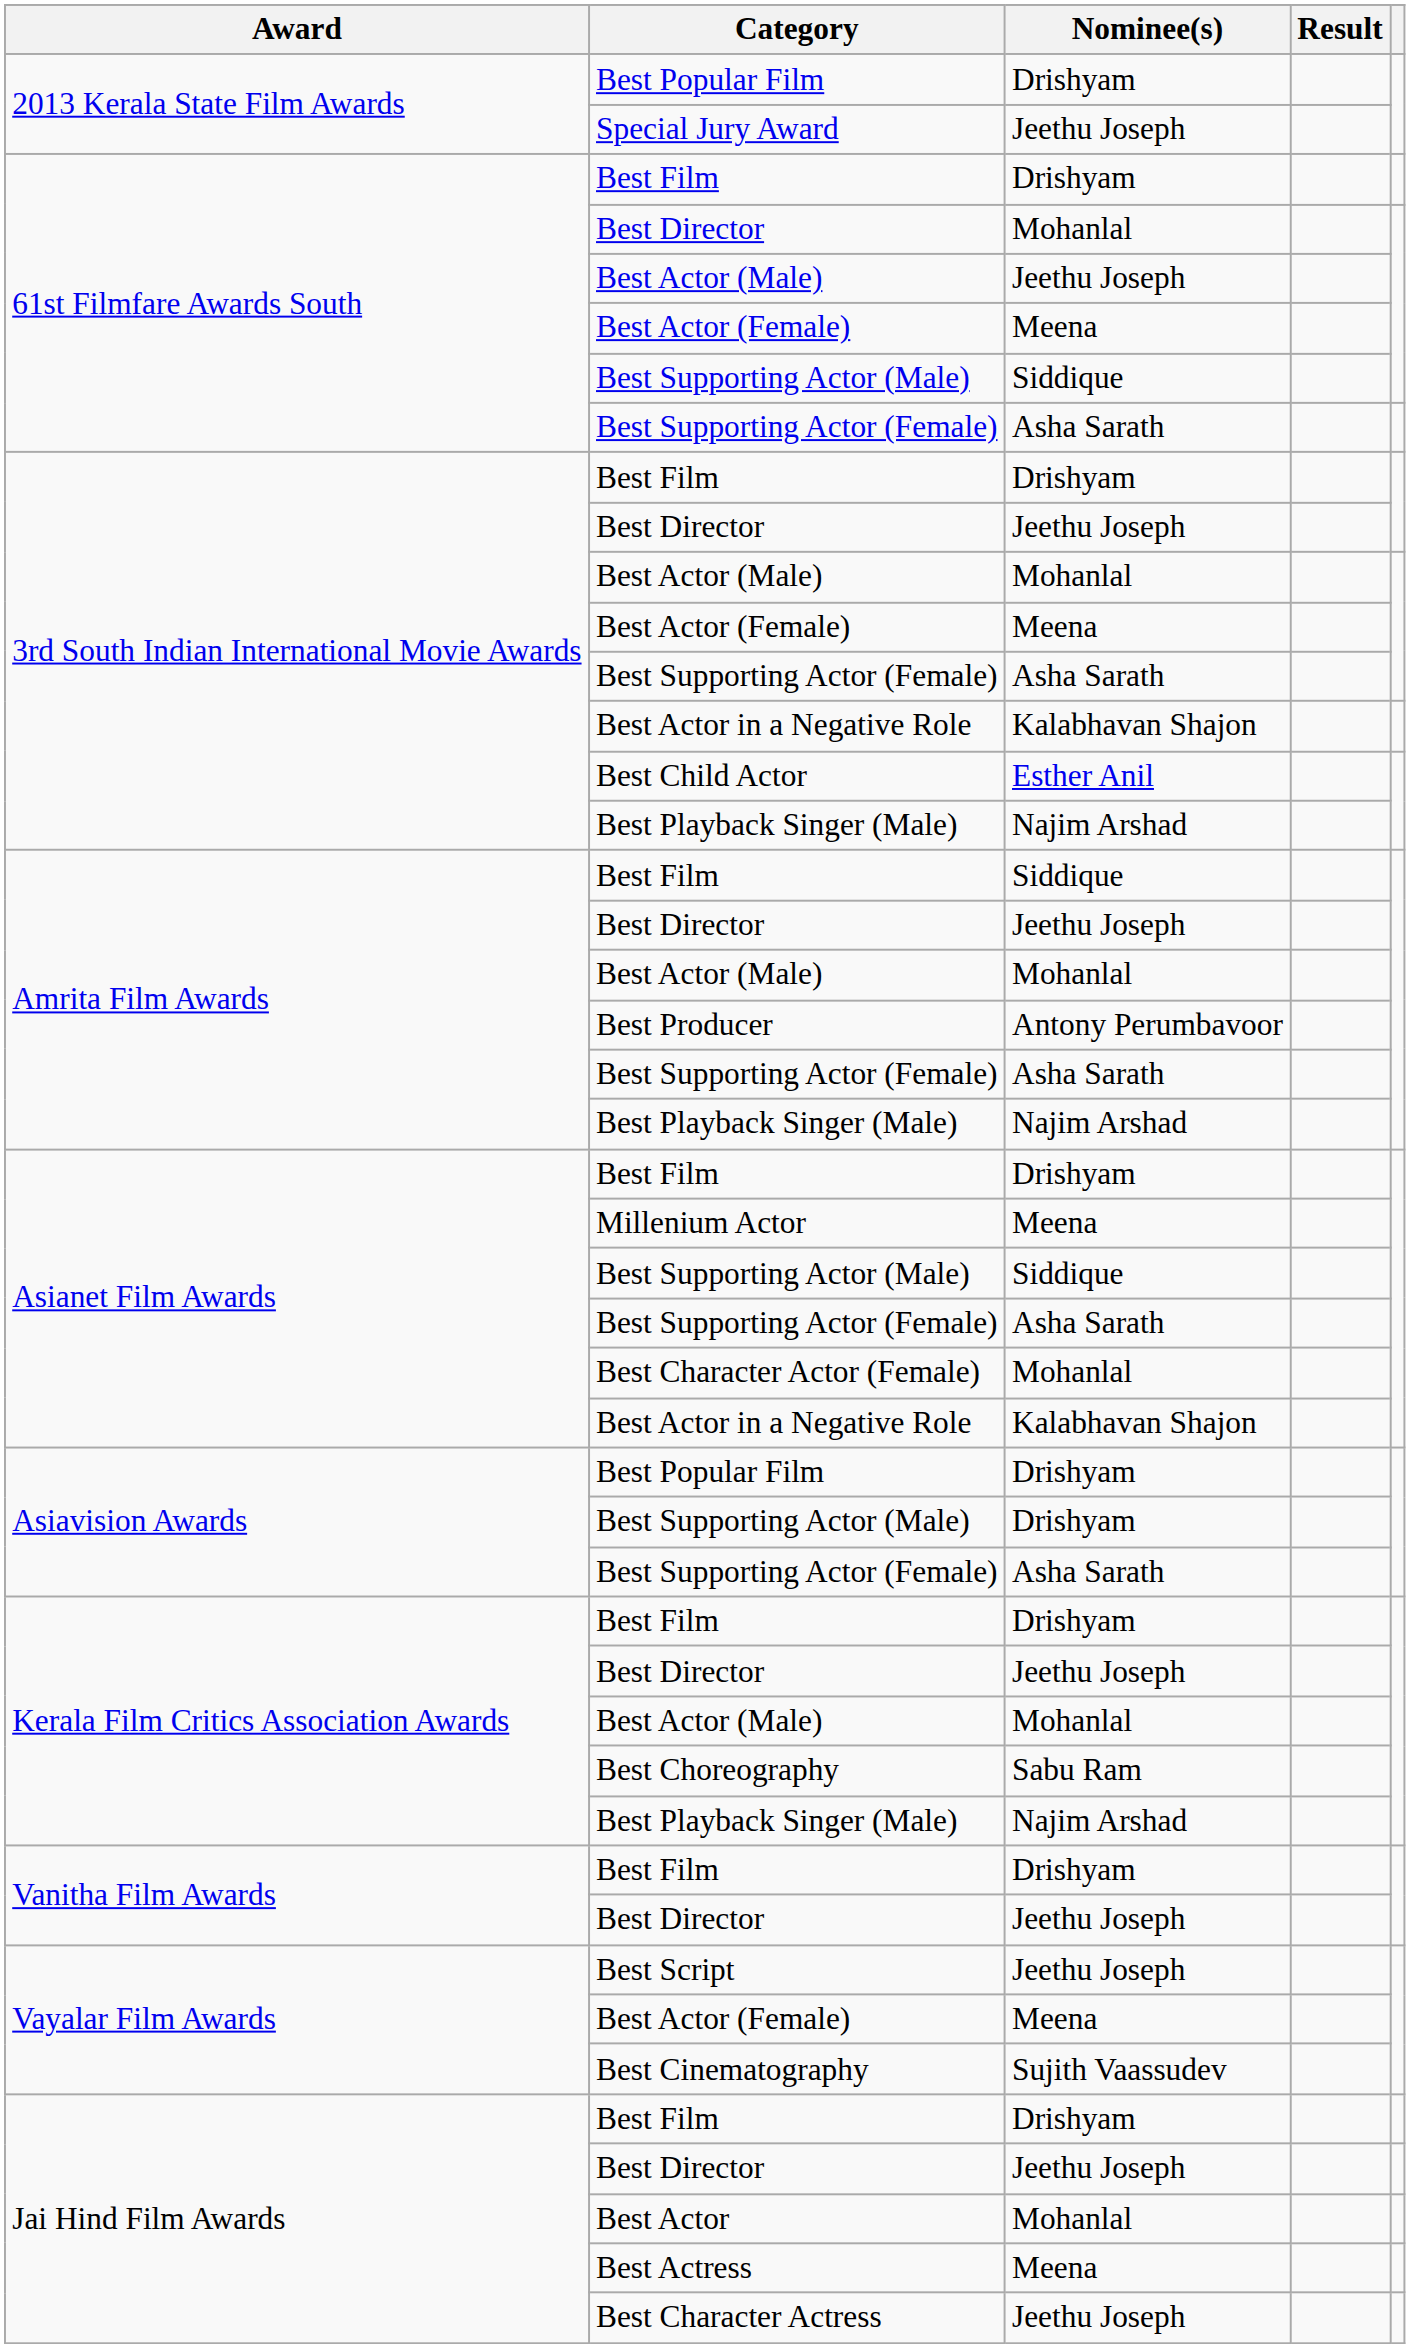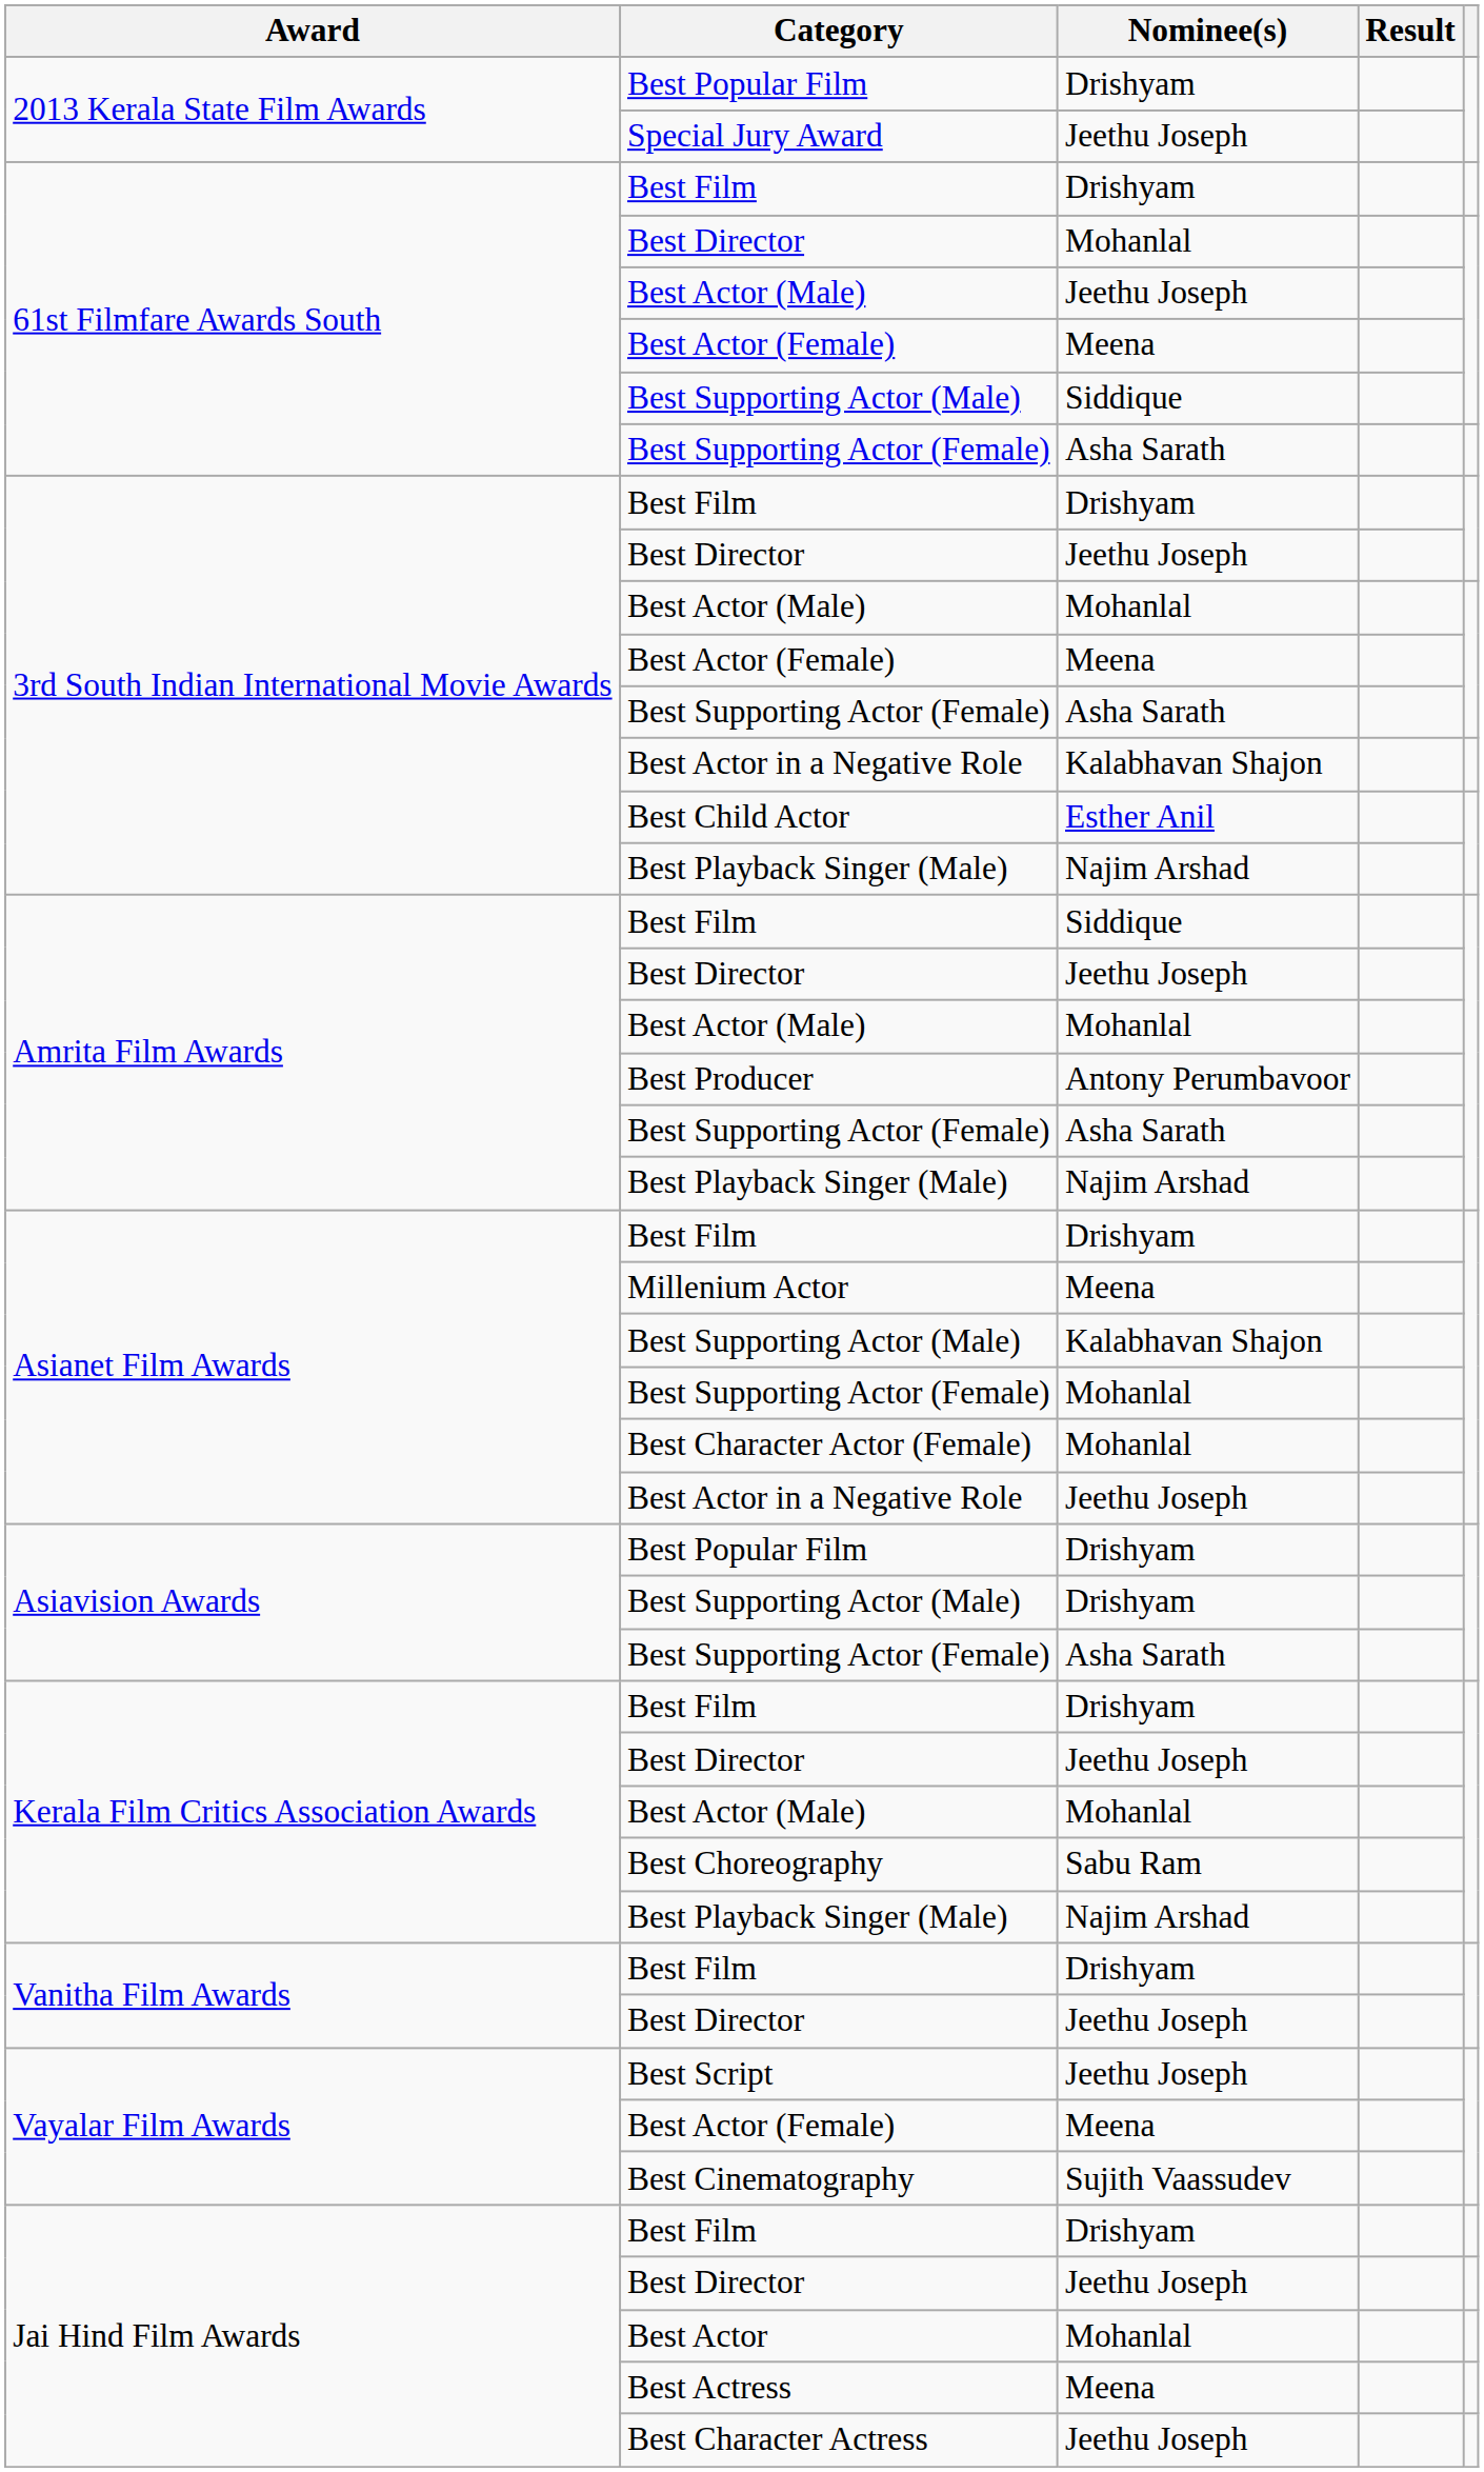Asianet Film Awards / Best Supporting Actor (Male) | Nominee(s): Siddique -> Kalabhavan Shajon
Asianet Film Awards / Best Supporting Actor (Female) | Nominee(s): Asha Sarath -> Mohanlal
Asianet Film Awards / Best Actor in a Negative Role | Nominee(s): Kalabhavan Shajon -> Jeethu Joseph
